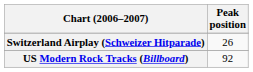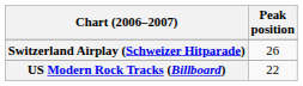US Modern Rock Tracks (Billboard) | Peak position: 92 -> 22
